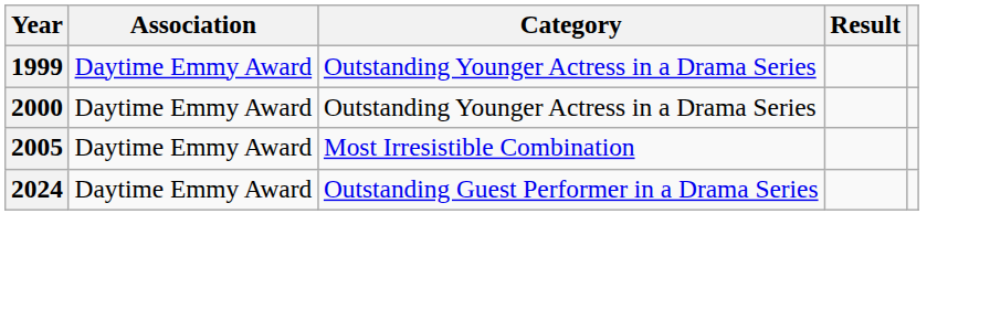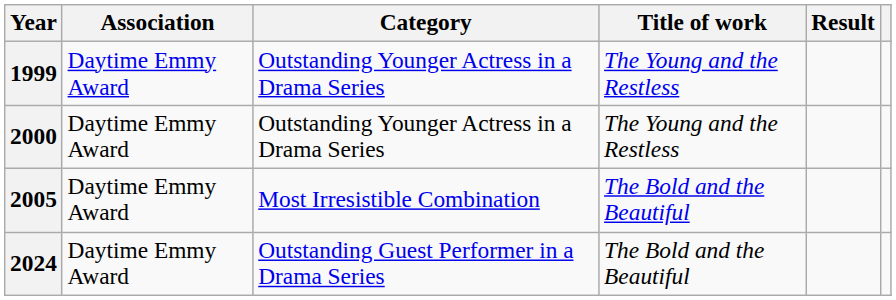+ column: Title of work | The Young and the Restless | The Young and the Restless | The Bold and the Beautiful | The Bold and the Beautiful
